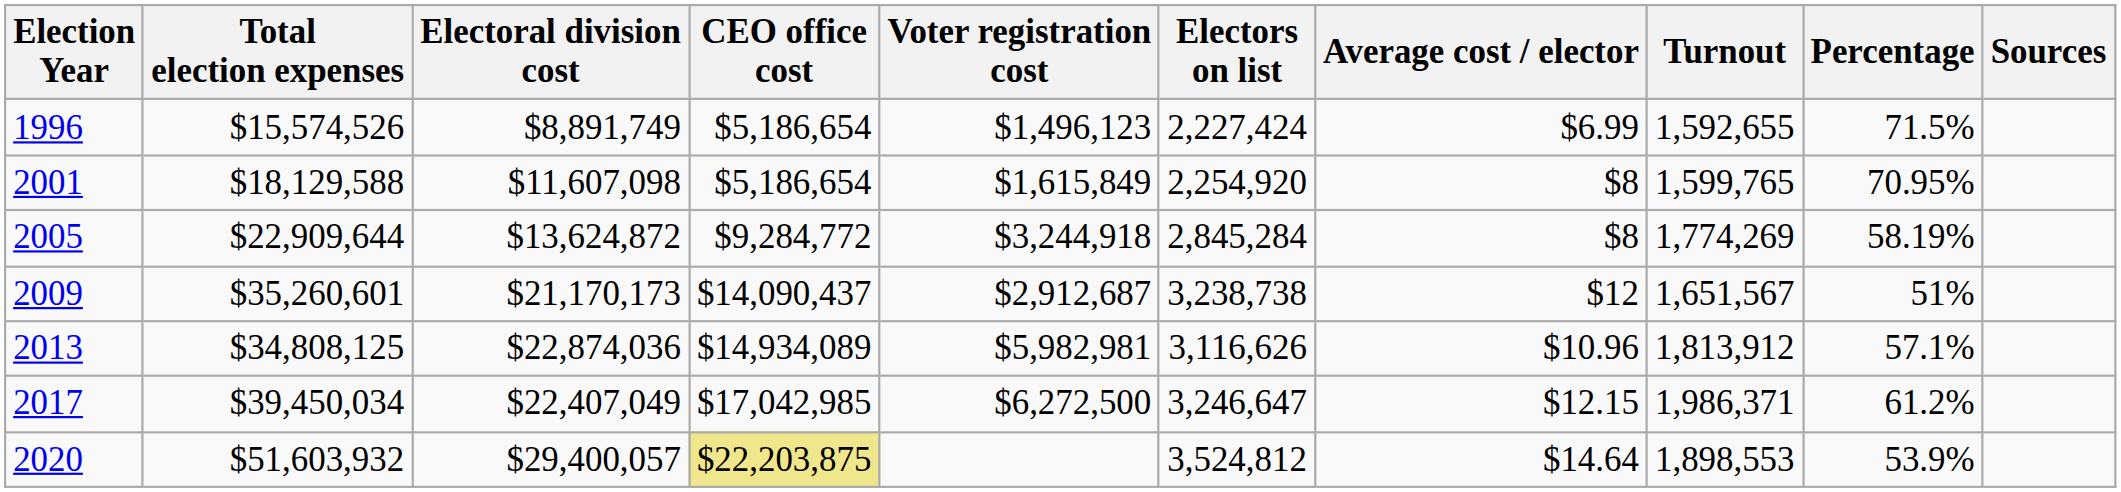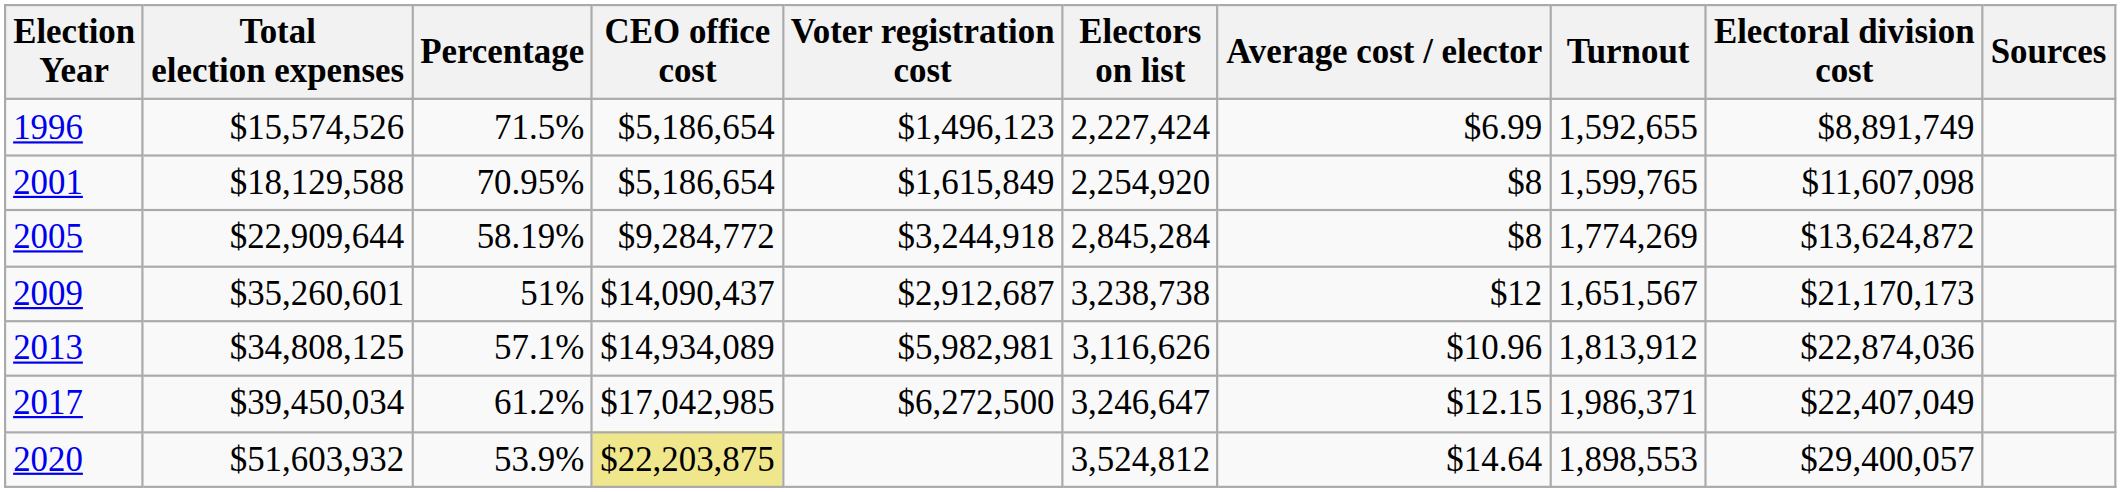columns swapped: Electoral division cost <-> Percentage
